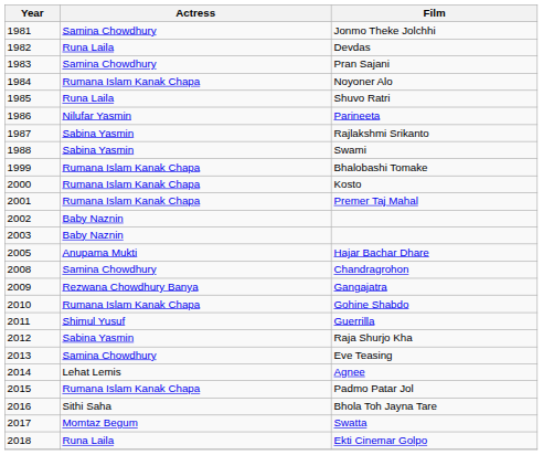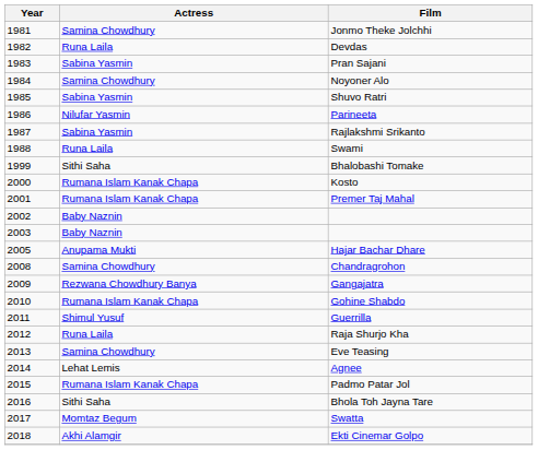Pran Sajani | Actress: Samina Chowdhury -> Sabina Yasmin
Noyoner Alo | Actress: Rumana Islam Kanak Chapa -> Samina Chowdhury
Shuvo Ratri | Actress: Runa Laila -> Sabina Yasmin
Swami | Actress: Sabina Yasmin -> Runa Laila
Bhalobashi Tomake | Actress: Rumana Islam Kanak Chapa -> Sithi Saha
Raja Shurjo Kha | Actress: Sabina Yasmin -> Runa Laila
Ekti Cinemar Golpo | Actress: Runa Laila -> Akhi Alamgir
